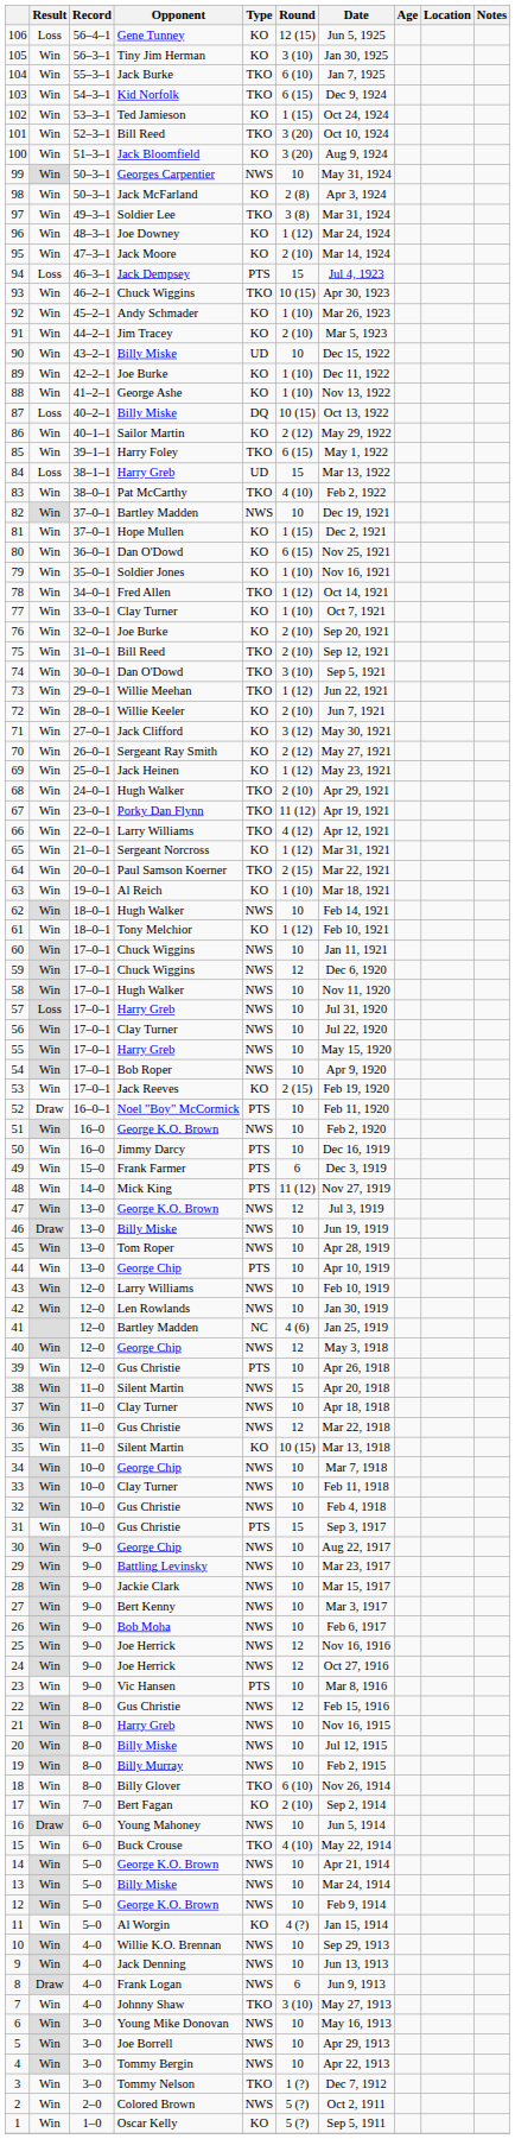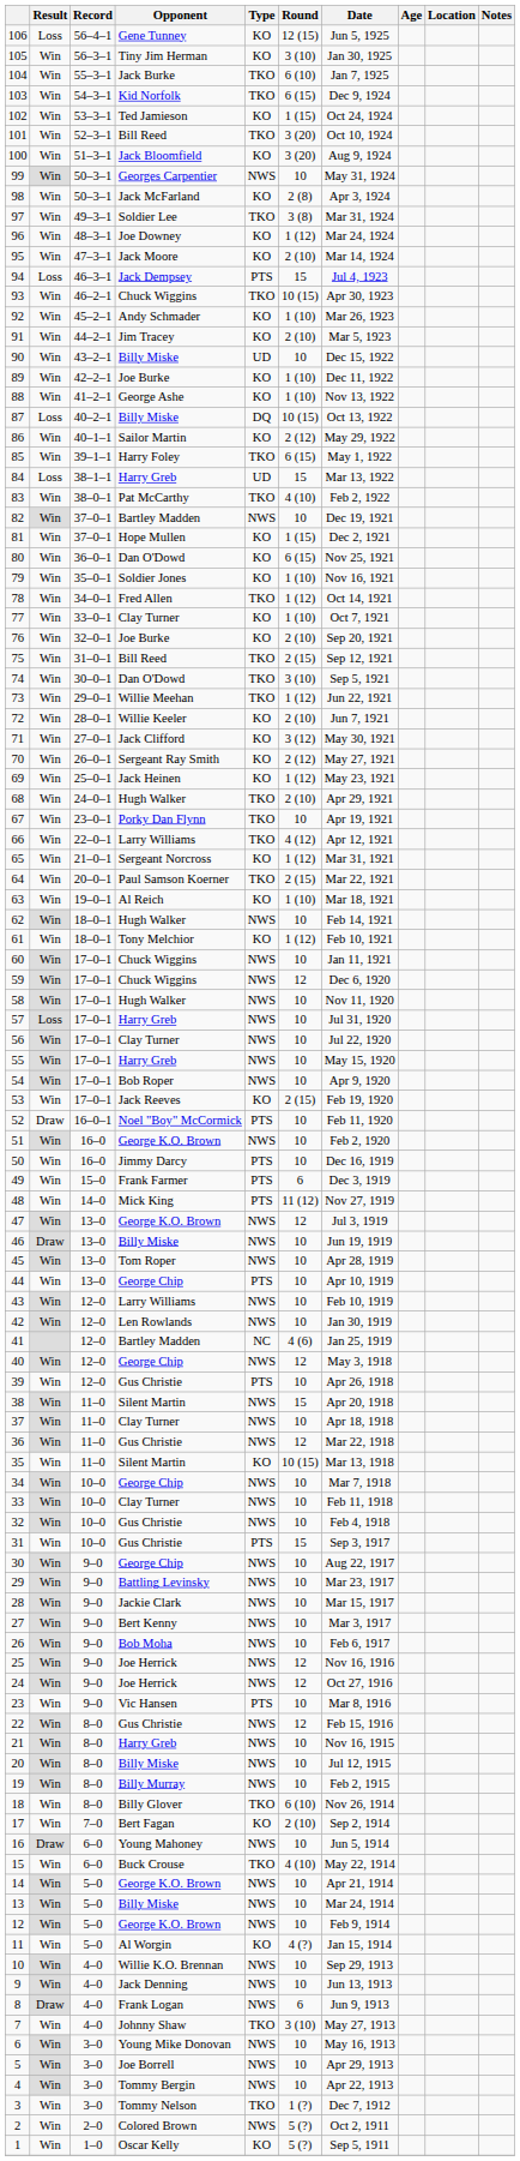75 | Round: 2 (10) -> 2 (15)
67 | Round: 11 (12) -> 10
